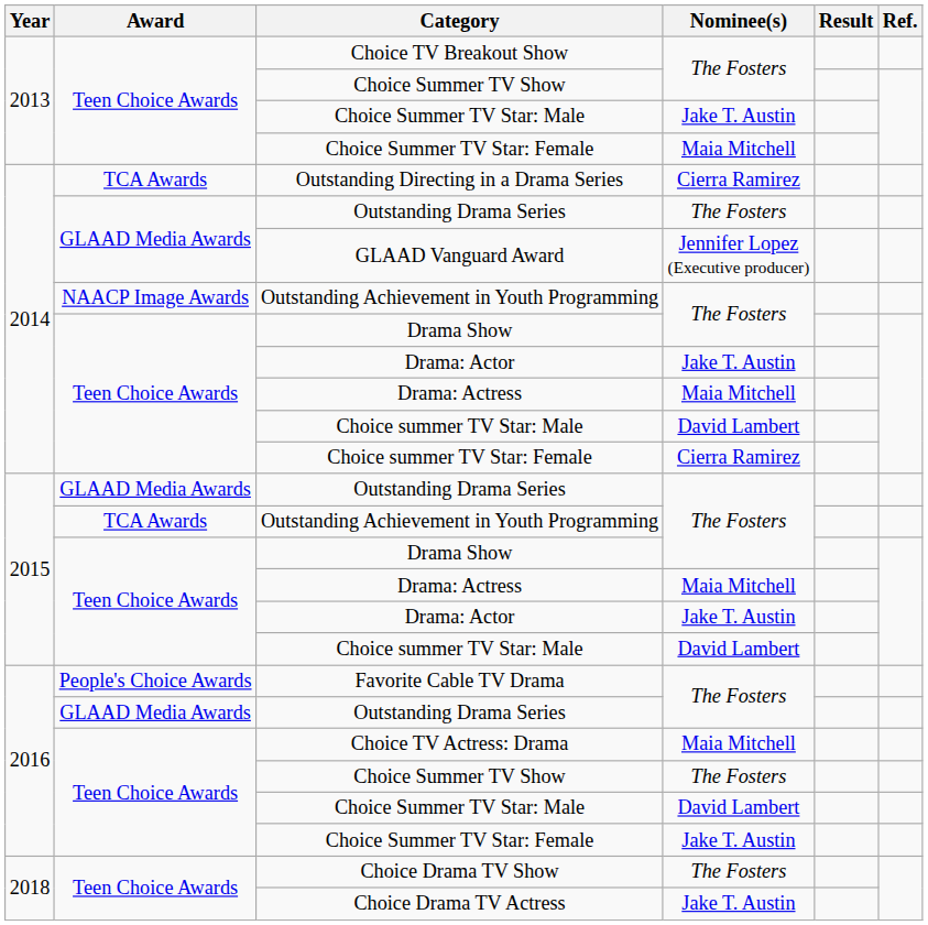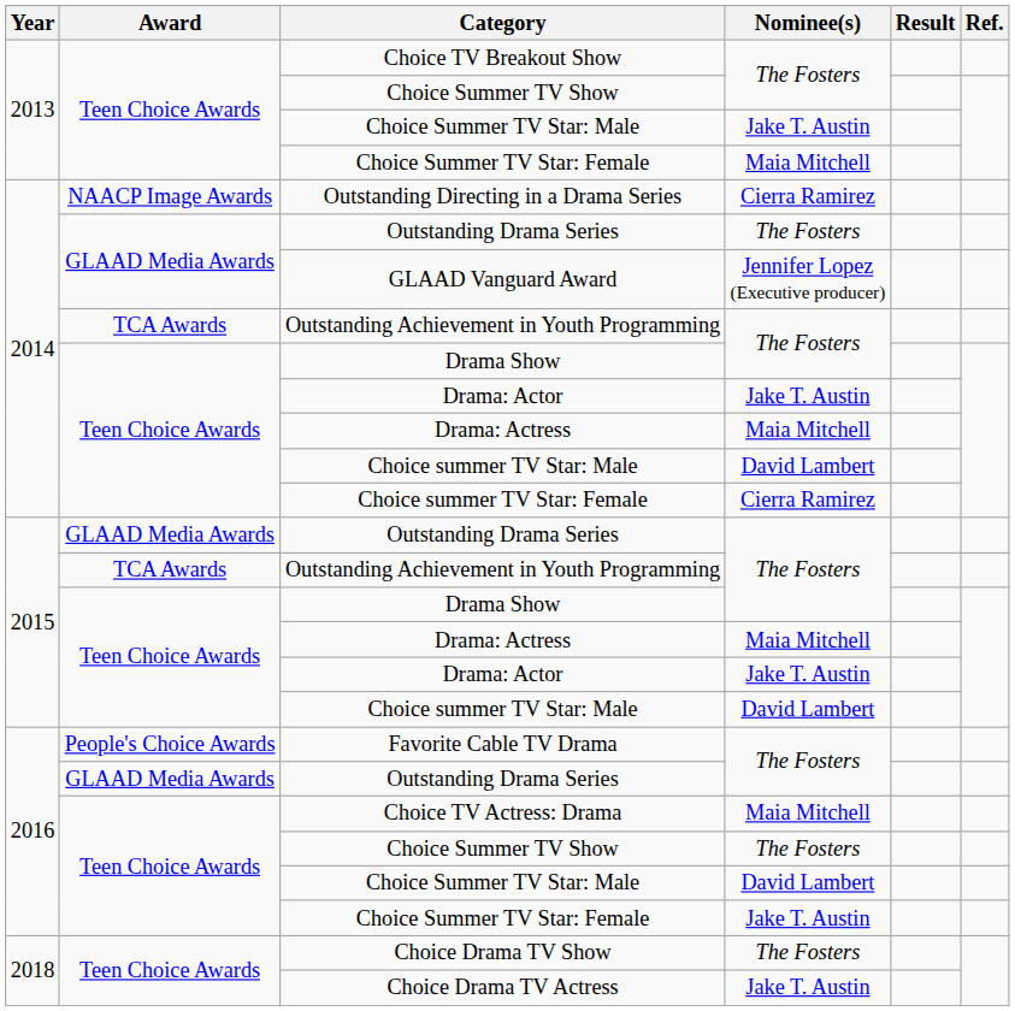Outstanding Directing in a Drama Series | Award: TCA Awards -> NAACP Image Awards
2014 / Outstanding Achievement in Youth Programming | Award: NAACP Image Awards -> TCA Awards
